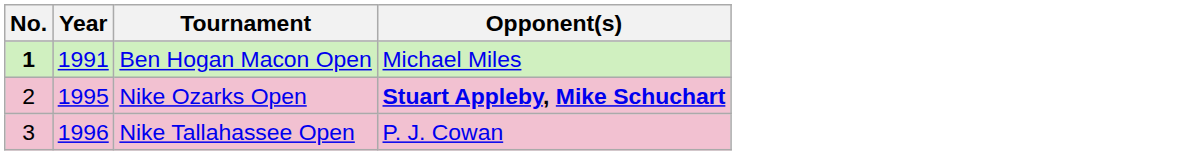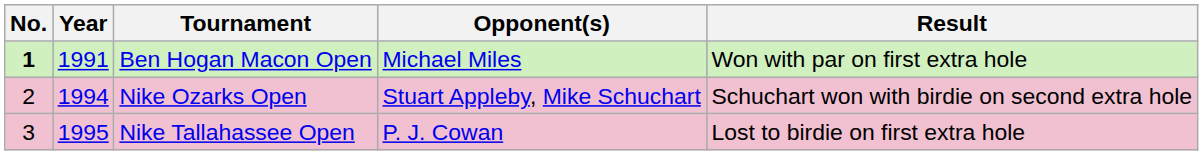+ column: Result | Won with par on first extra hole | Schuchart won with birdie on second extra hole | Lost to birdie on first extra hole
Nike Ozarks Open | Year: 1995 -> 1994
Nike Ozarks Open | Opponent(s): bold -> normal
Nike Tallahassee Open | Year: 1996 -> 1995
